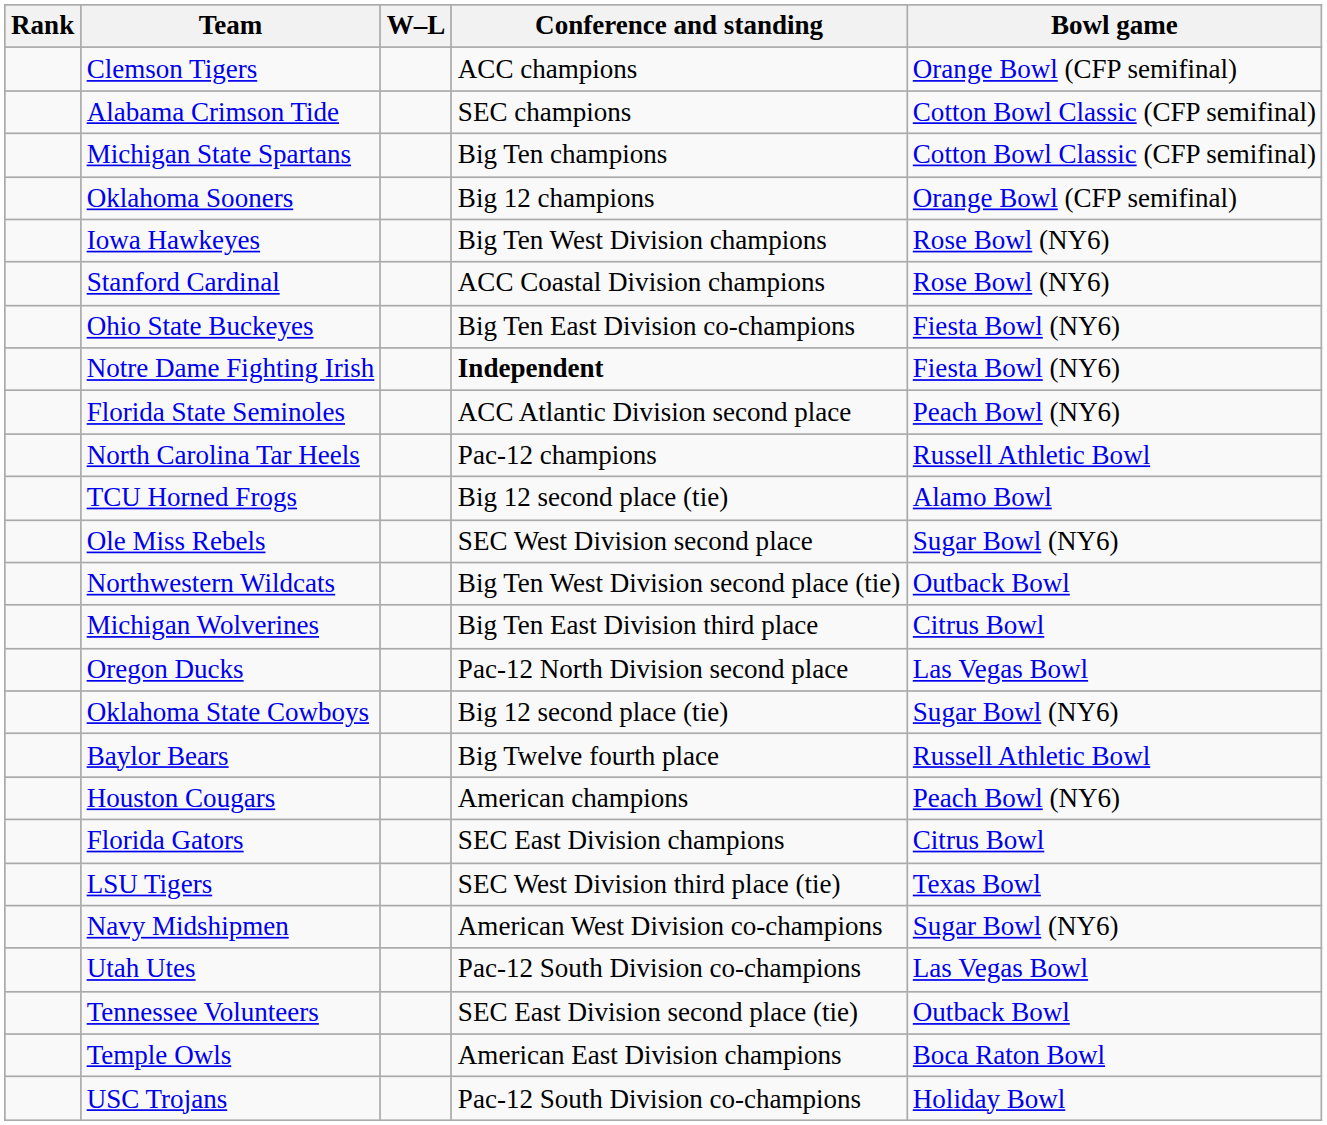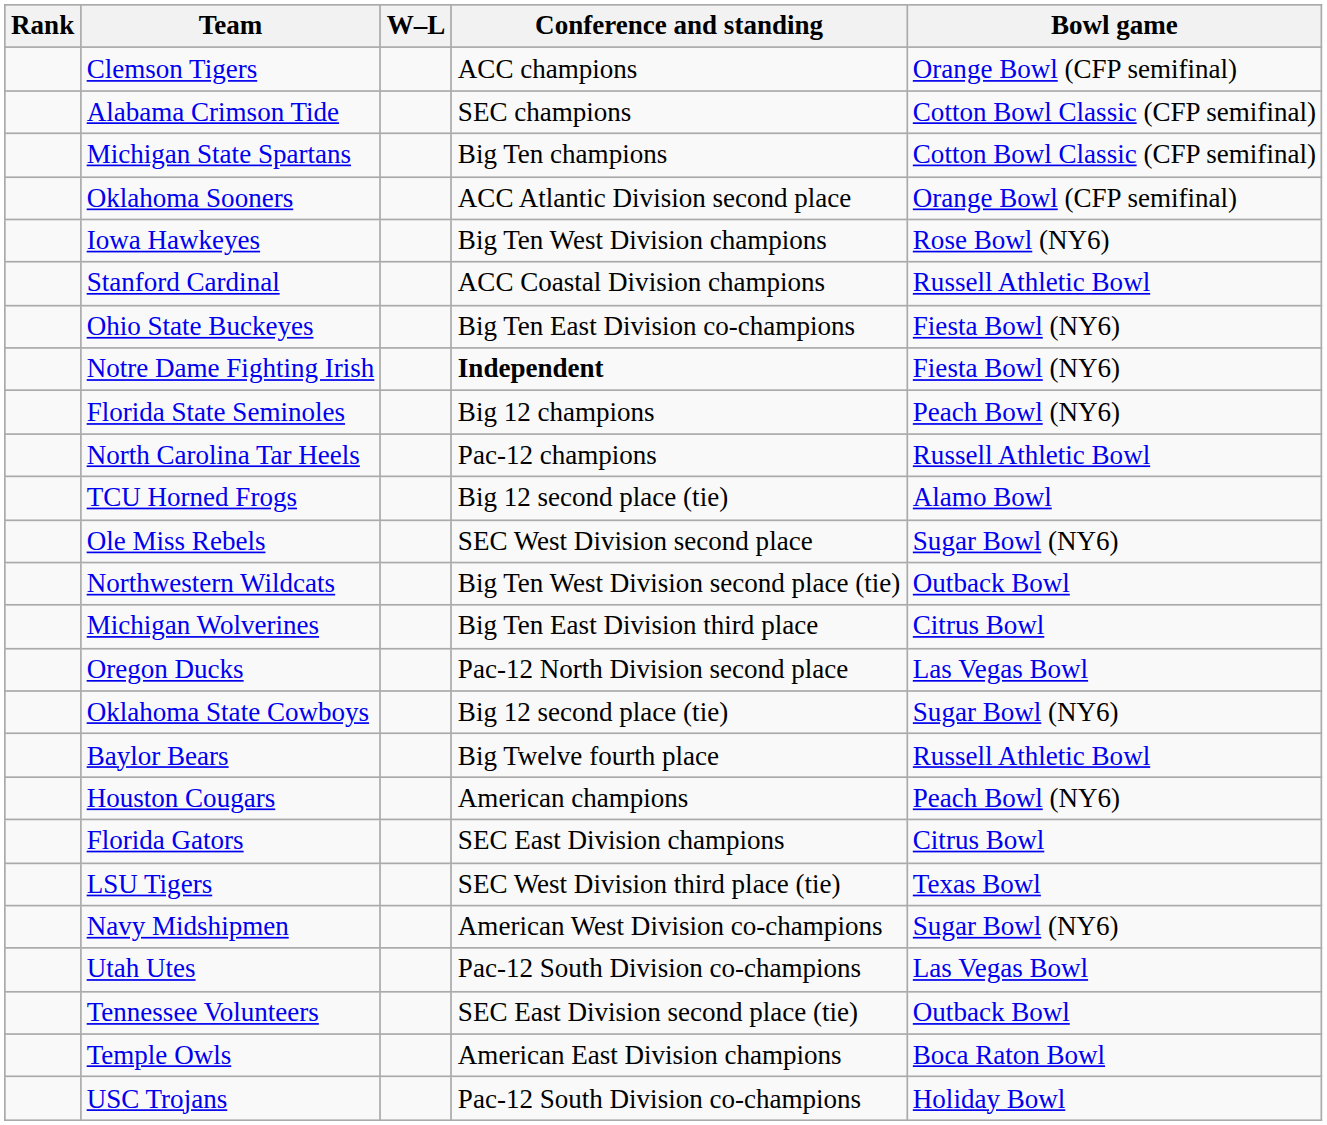Oklahoma Sooners | Conference and standing: Big 12 champions -> ACC Atlantic Division second place
Stanford Cardinal | Bowl game: Rose Bowl (NY6) -> Russell Athletic Bowl
Florida State Seminoles | Conference and standing: ACC Atlantic Division second place -> Big 12 champions
